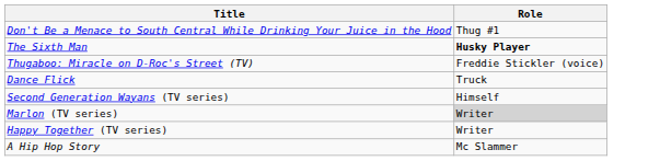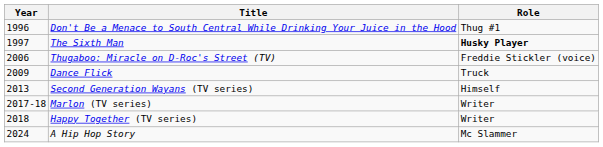+ column: Year | 1996 | 1997 | 2006 | 2009 | 2013 | 2017-18 | 2018 | 2024
Marlon (TV series) | Role: lightgrey background -> no background
